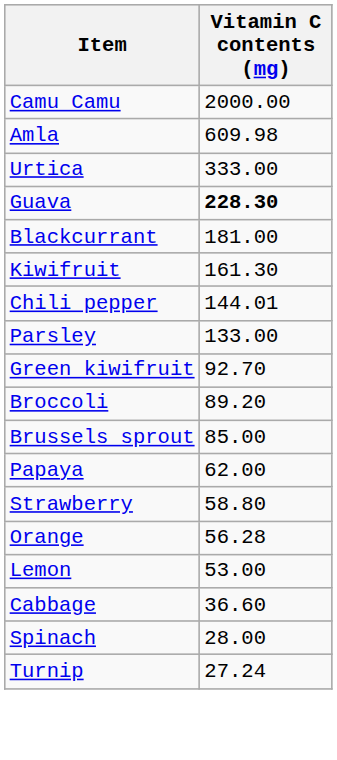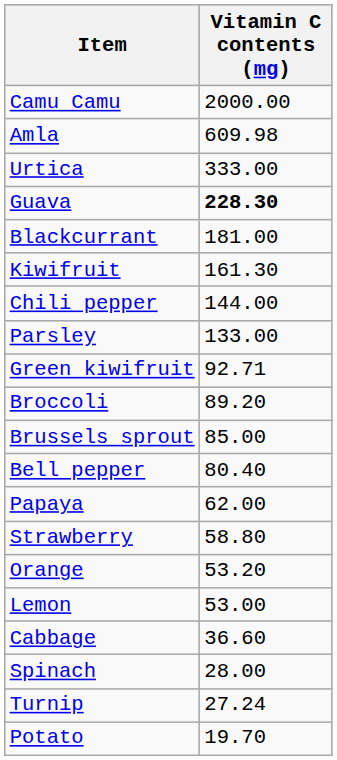Chili pepper | Vitamin C contents (mg): 144.01 -> 144.00
Green kiwifruit | Vitamin C contents (mg): 92.70 -> 92.71
+ row: Bell pepper | 80.40
Orange | Vitamin C contents (mg): 56.28 -> 53.20
+ row: Potato | 19.70
